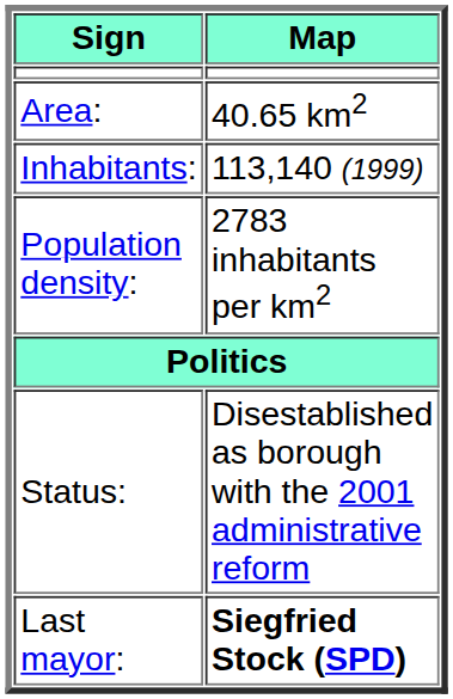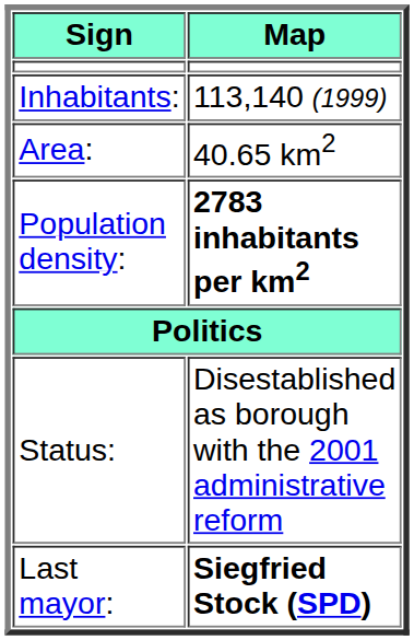rows swapped: Area: <-> Inhabitants:
Population density: | Map: normal -> bold
